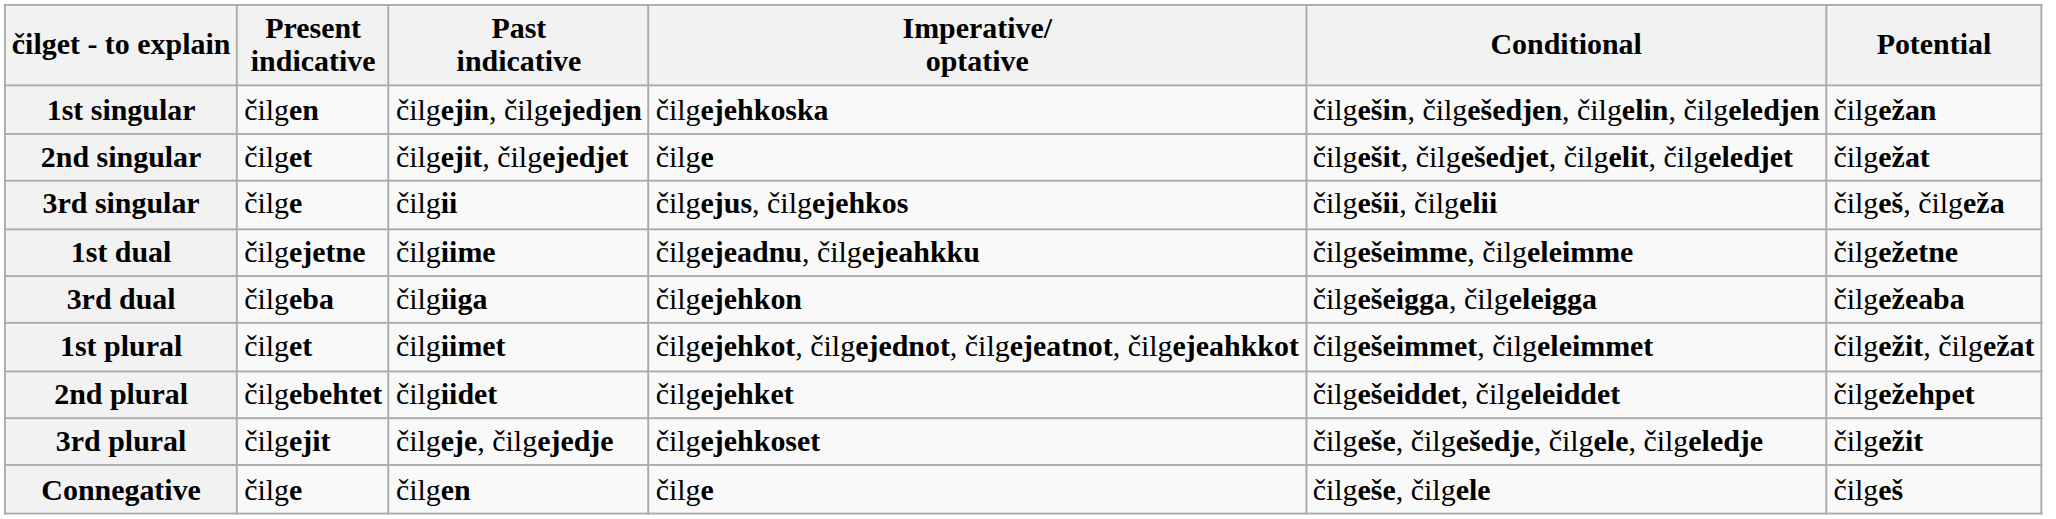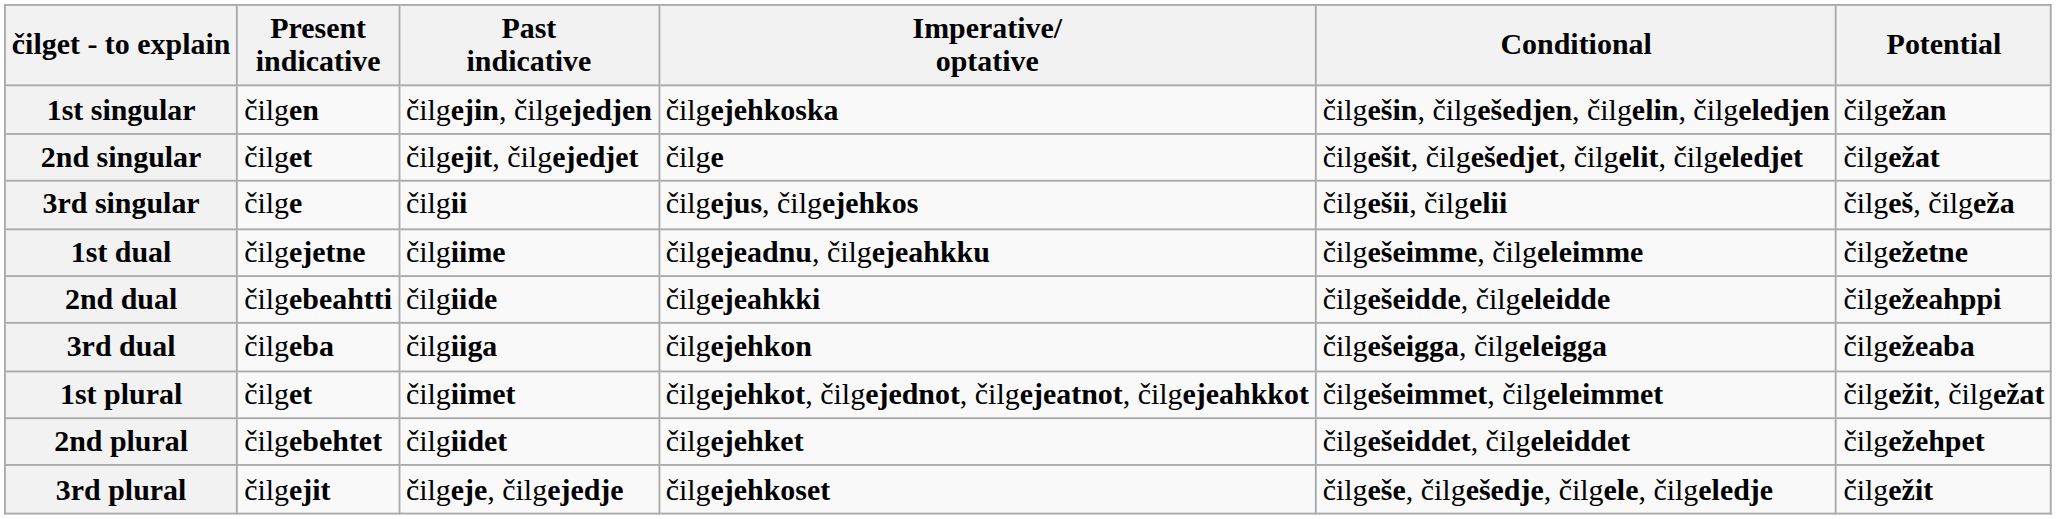+ row: 2nd dual | čilgebeahtti | čilgiide | čilgejeahkki | čilgešeidde, čilgeleidde | čilgežeahppi
- row: Connegative | čilge | čilgen | čilge | čilgeše, čilgele | čilgeš
